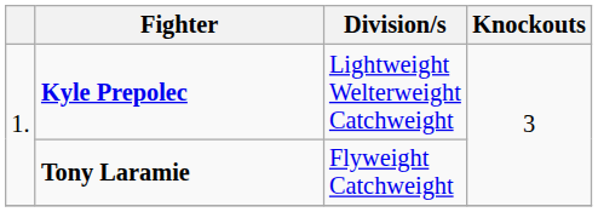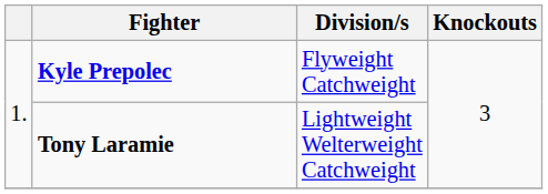Kyle Prepolec | Division/s: Lightweight Welterweight Catchweight -> Flyweight Catchweight
Tony Laramie | Division/s: Flyweight Catchweight -> Lightweight Welterweight Catchweight
